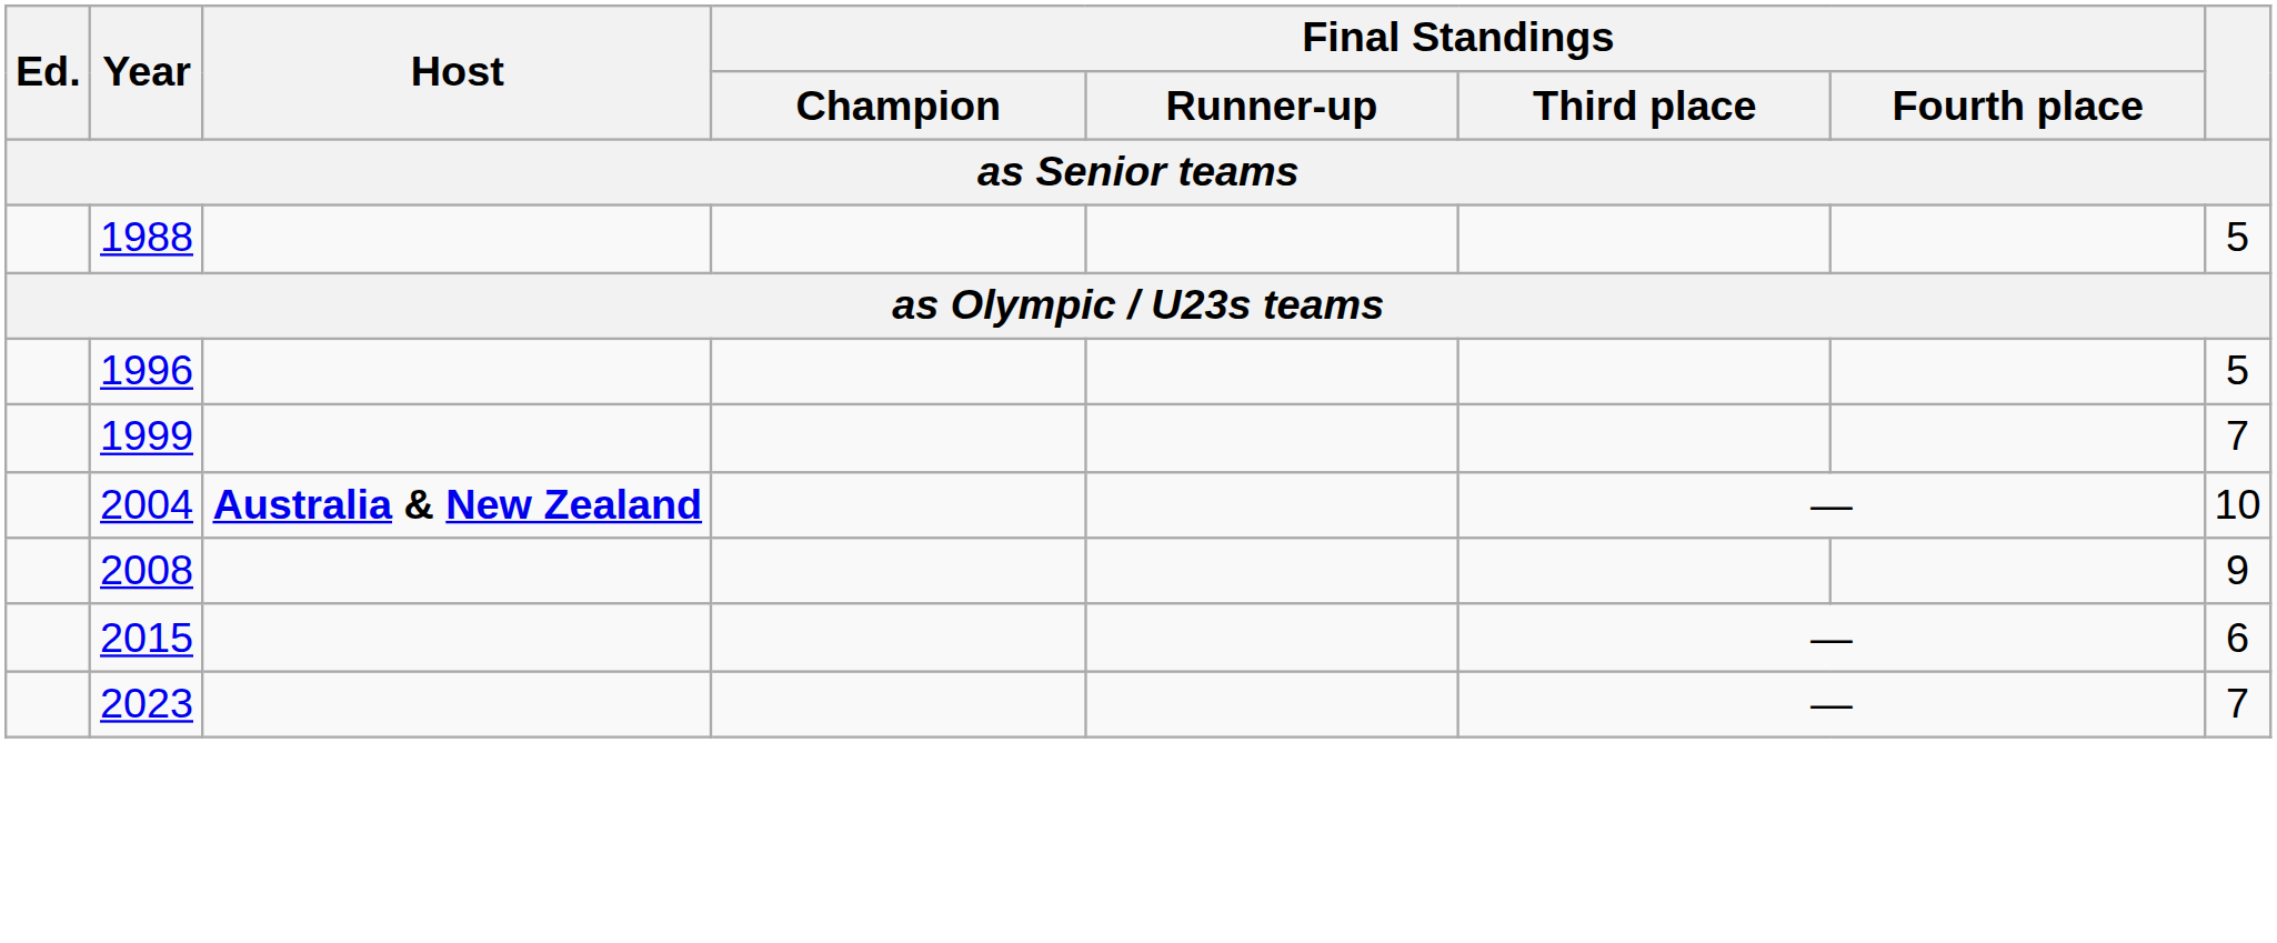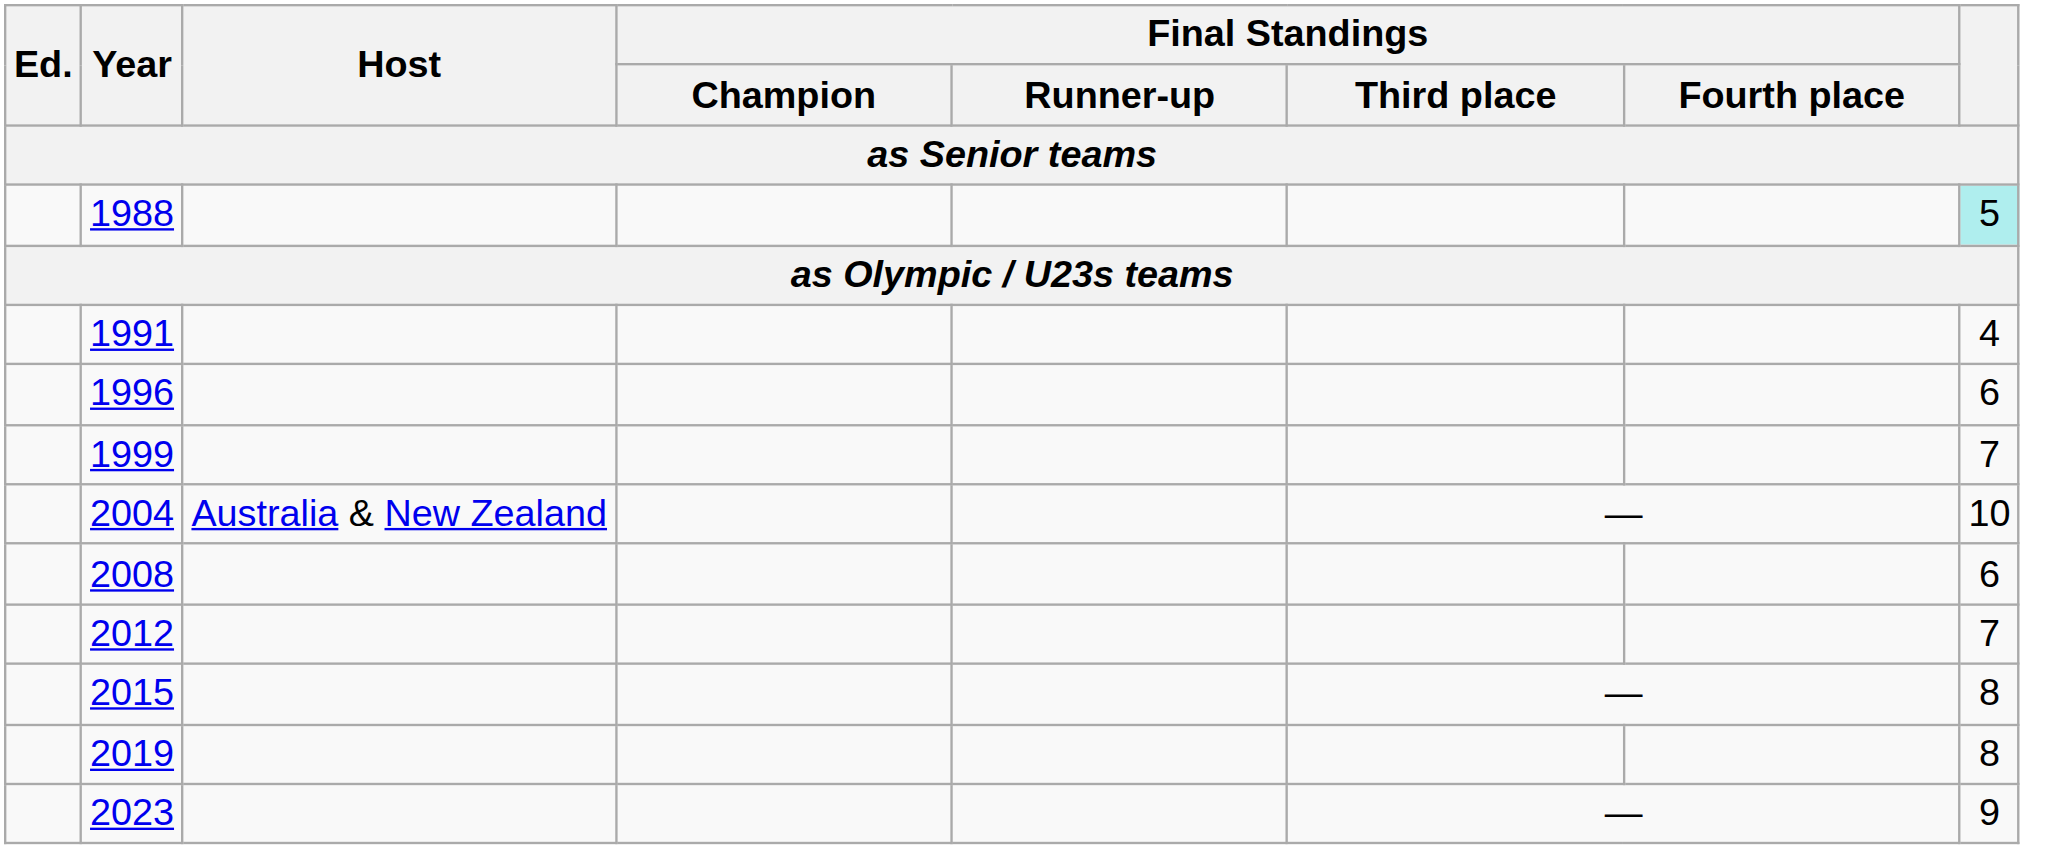1988 | column 8: no background -> paleturquoise background
+ row: 1991 | 4
1996 | column 8: 5 -> 6
2004 | Host: bold -> normal
2008 | column 8: 9 -> 6
+ row: 2012 | 7
2015 | column 8: 6 -> 8
+ row: 2019 | 8
2023 | column 8: 7 -> 9
